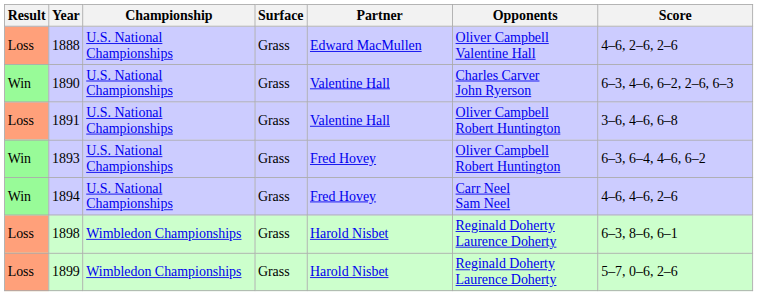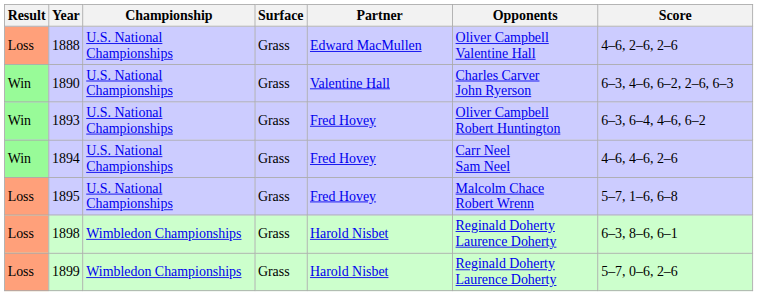- row: Loss | 1891 | U.S. National Championships | Grass | Valentine Hall | Oliver Campbell Robert Huntington | 3–6, 4–6, 6–8
+ row: Loss | 1895 | U.S. National Championships | Grass | Fred Hovey | Malcolm Chace Robert Wrenn | 5–7, 1–6, 6–8
